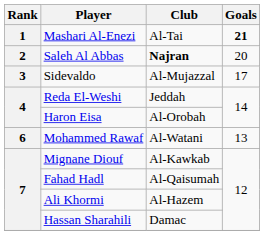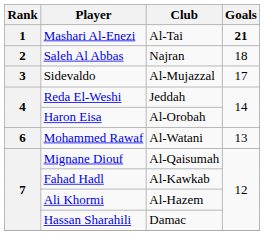Saleh Al Abbas | Club: bold -> normal
Saleh Al Abbas | Goals: 20 -> 18
Mignane Diouf | Club: Al-Kawkab -> Al-Qaisumah
Fahad Hadl | Club: Al-Qaisumah -> Al-Kawkab
